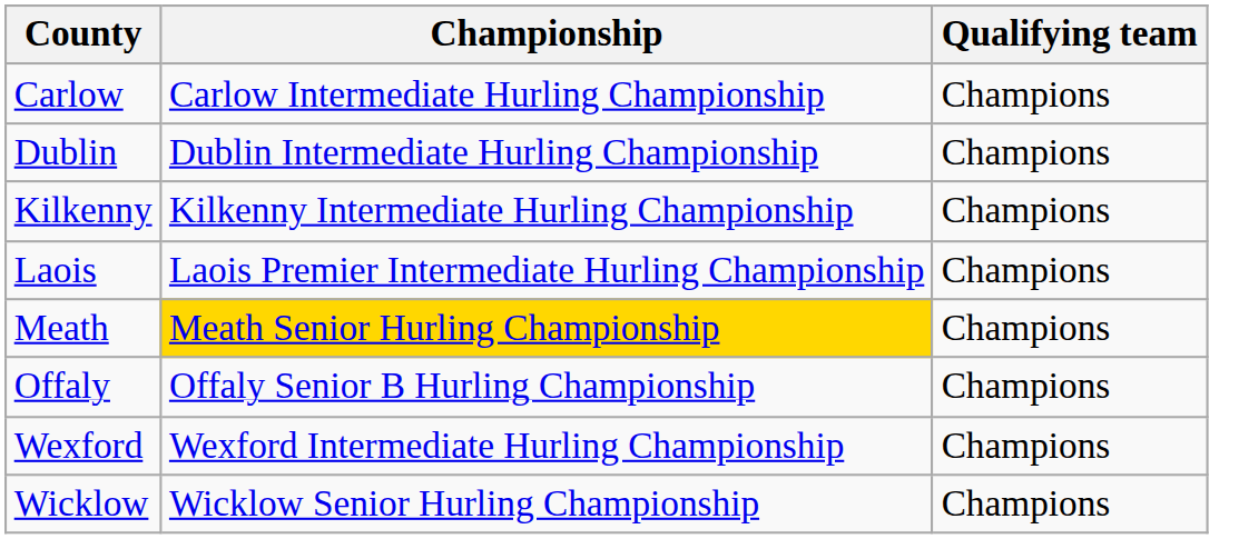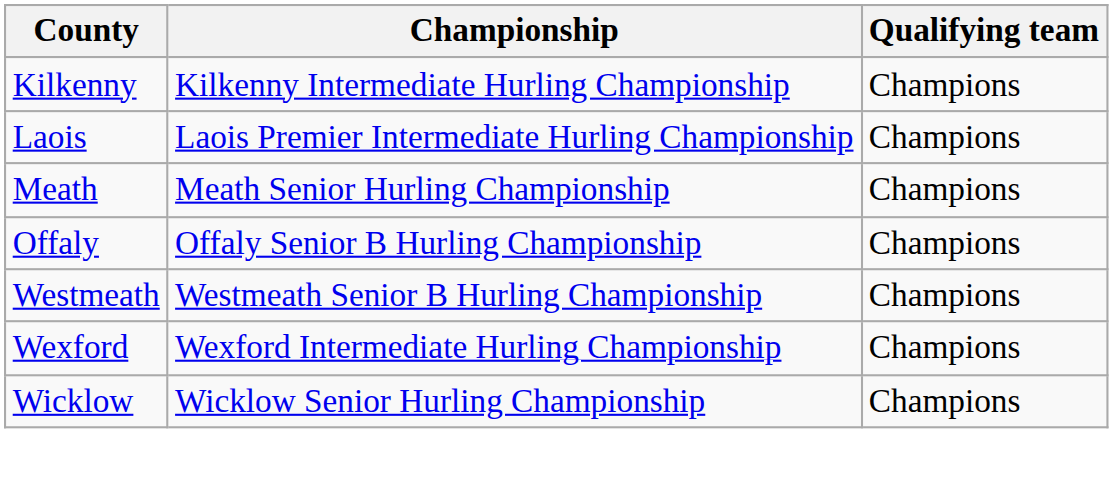- row: Carlow | Carlow Intermediate Hurling Championship | Champions
- row: Dublin | Dublin Intermediate Hurling Championship | Champions
Meath | Championship: gold background -> no background
+ row: Westmeath | Westmeath Senior B Hurling Championship | Champions
